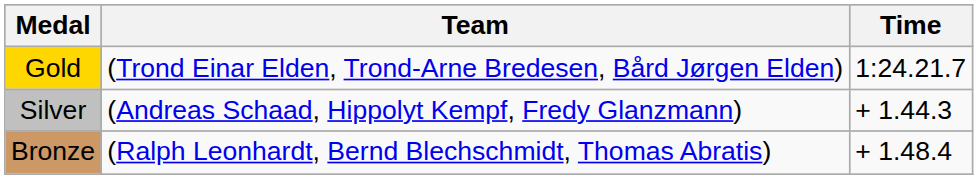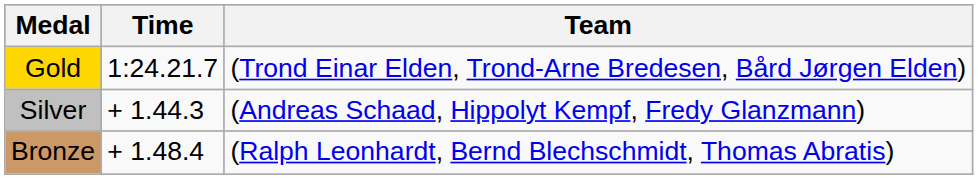columns swapped: Team <-> Time
